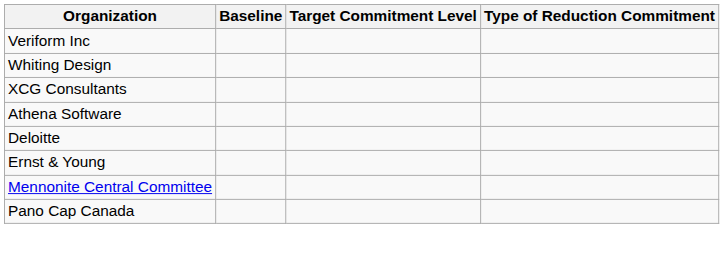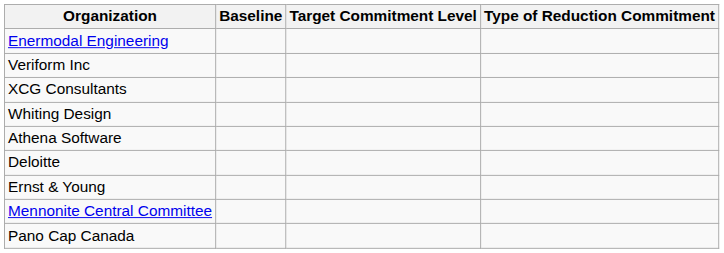+ row: Enermodal Engineering
rows swapped: Whiting Design <-> XCG Consultants
